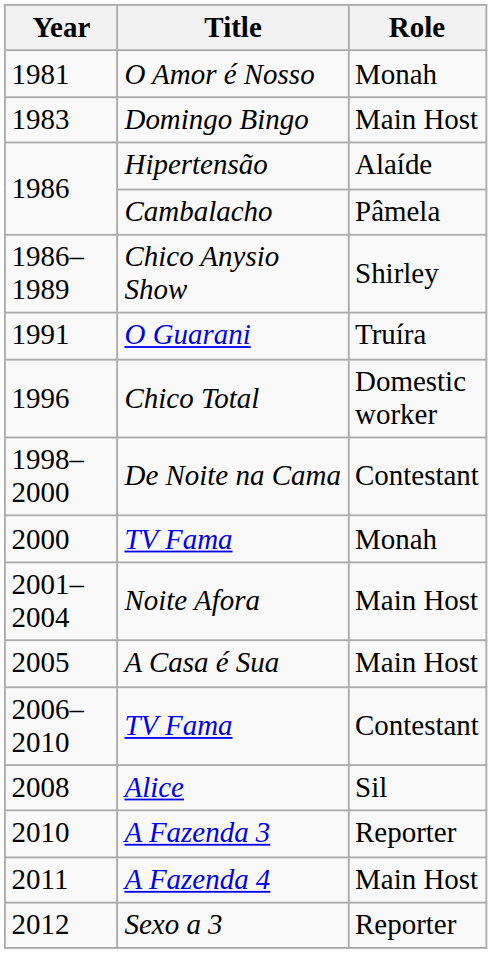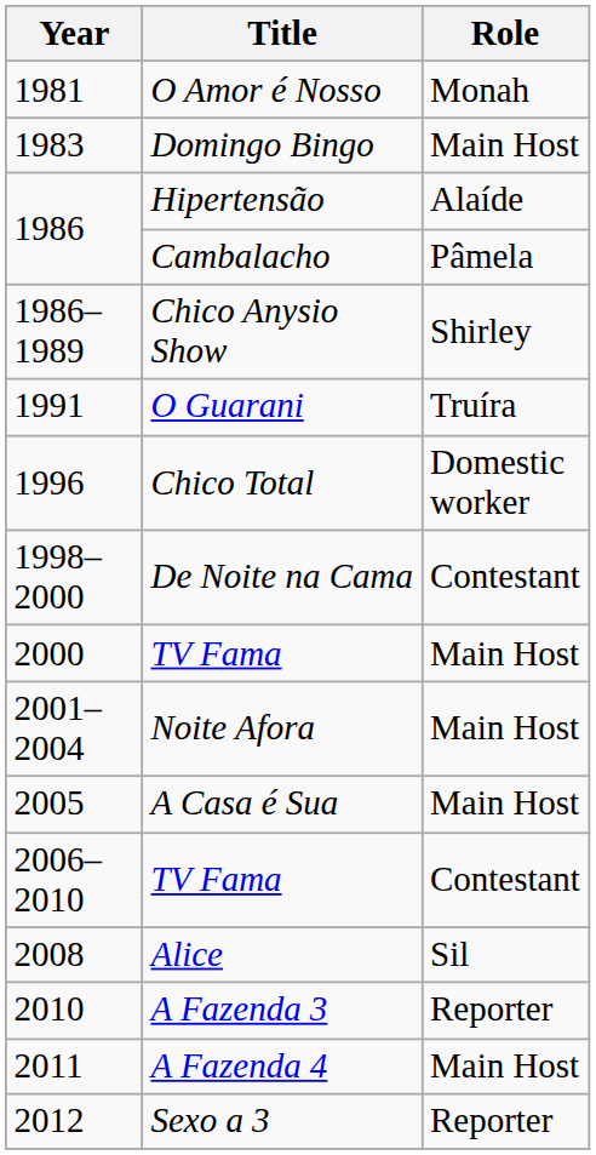2000 / TV Fama | Role: Monah -> Main Host
